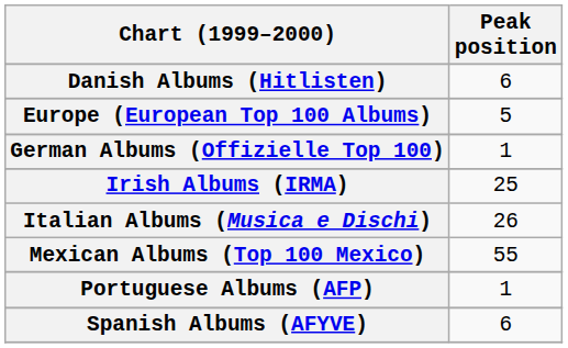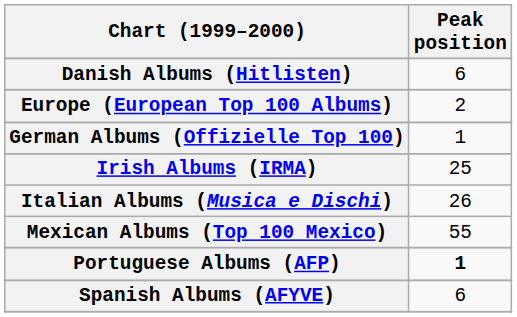Europe (European Top 100 Albums) | Peak position: 5 -> 2
Portuguese Albums (AFP) | Peak position: normal -> bold
